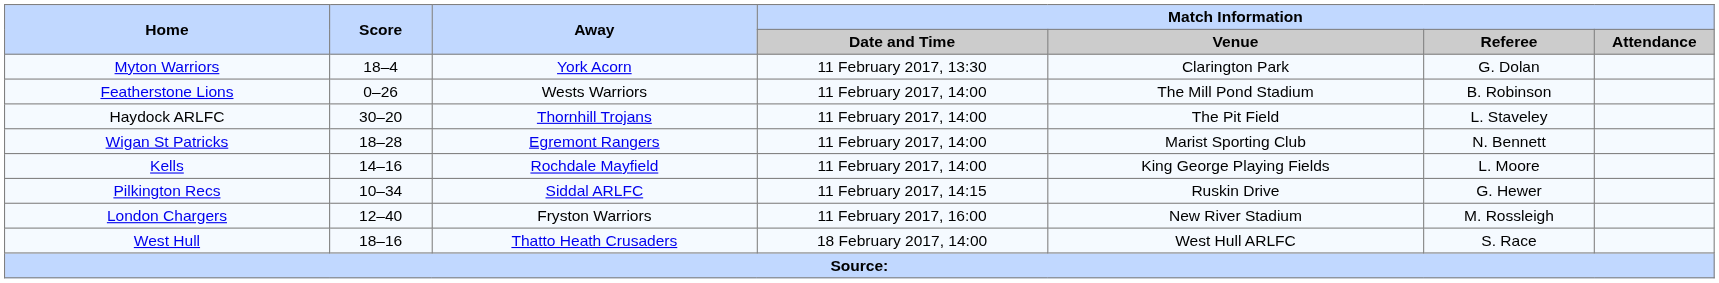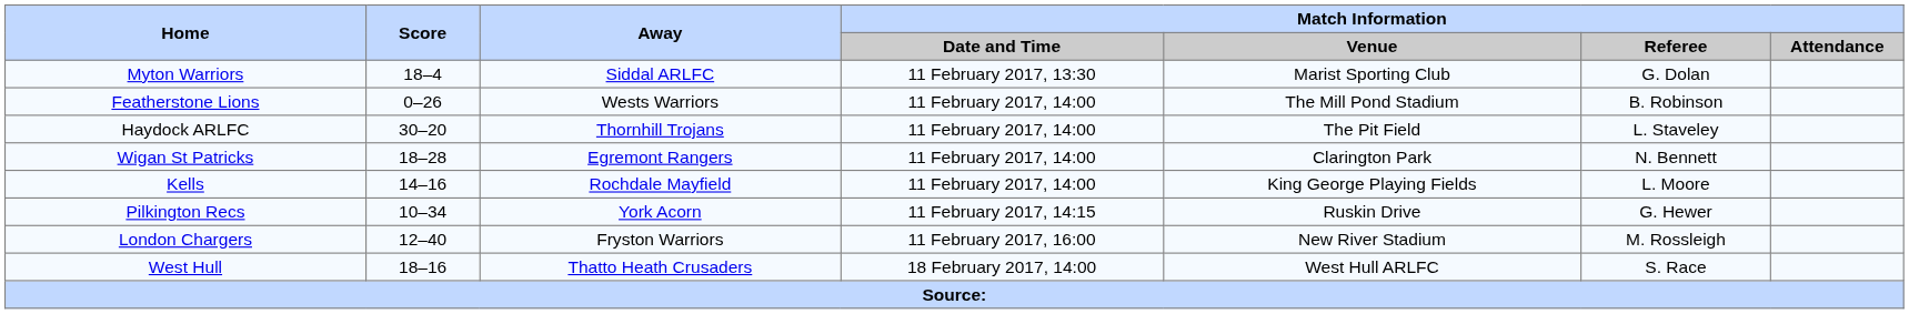Myton Warriors | Away: York Acorn -> Siddal ARLFC
Myton Warriors | Match Information / Venue: Clarington Park -> Marist Sporting Club
Wigan St Patricks | Match Information / Venue: Marist Sporting Club -> Clarington Park
Pilkington Recs | Away: Siddal ARLFC -> York Acorn
